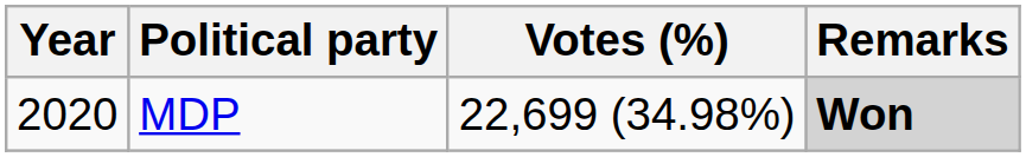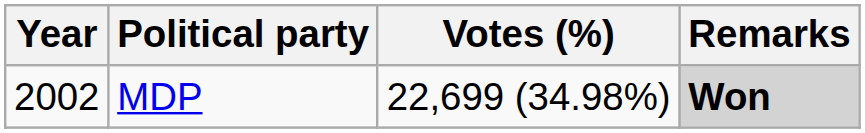MDP | Year: 2020 -> 2002
